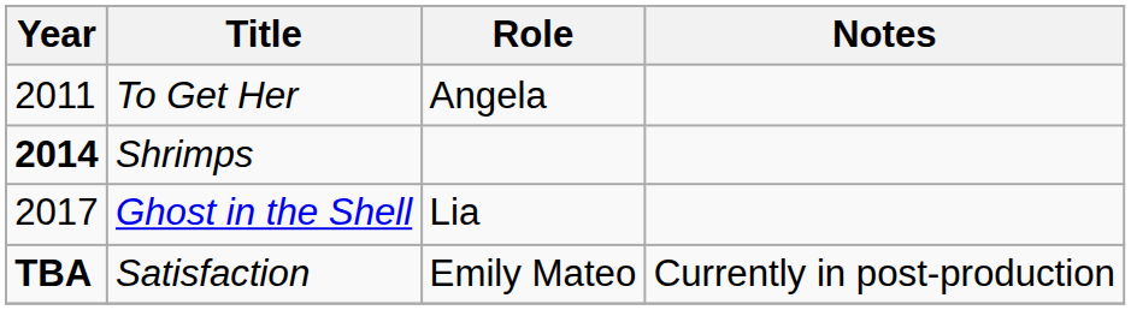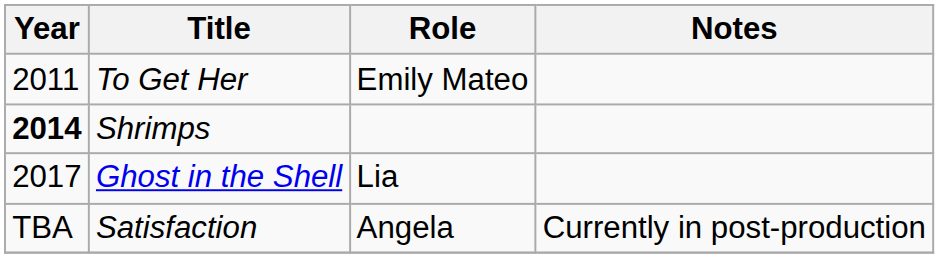To Get Her | Role: Angela -> Emily Mateo
Satisfaction | Year: bold -> normal
Satisfaction | Role: Emily Mateo -> Angela
